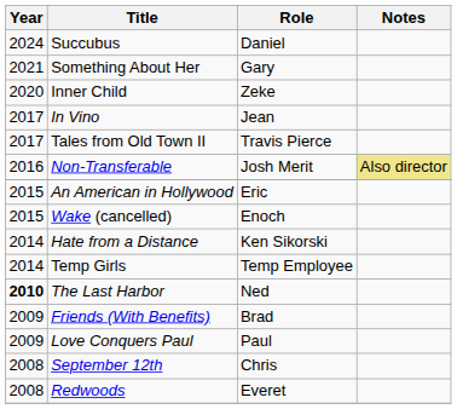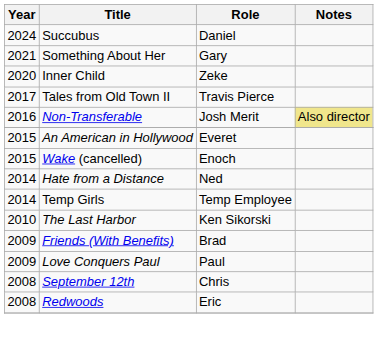- row: 2017 | In Vino | Jean
An American in Hollywood | Role: Eric -> Everet
Hate from a Distance | Role: Ken Sikorski -> Ned
The Last Harbor | Year: bold -> normal
The Last Harbor | Role: Ned -> Ken Sikorski
Redwoods | Role: Everet -> Eric
